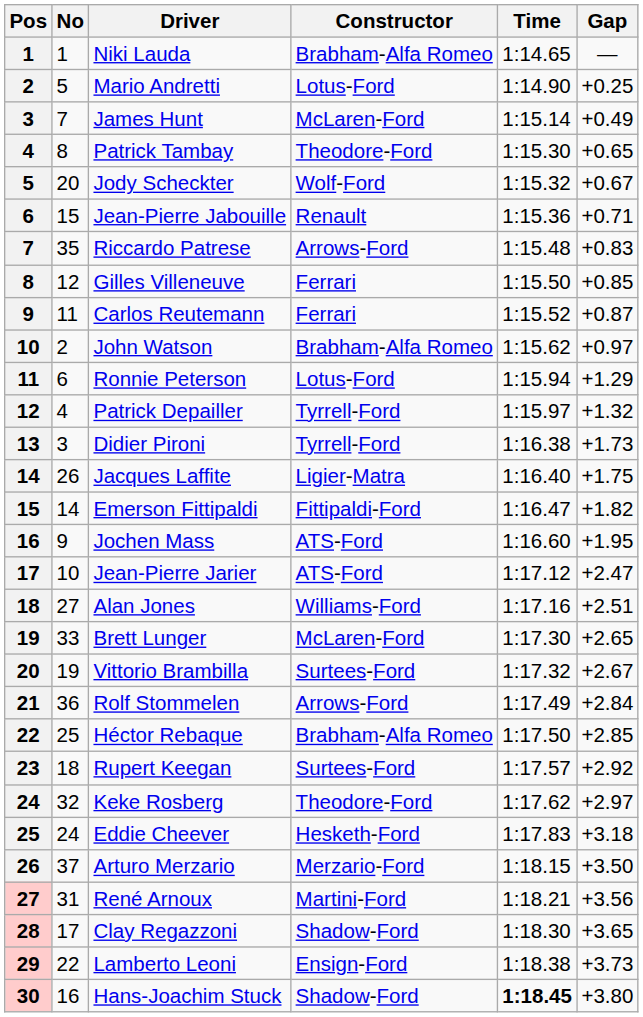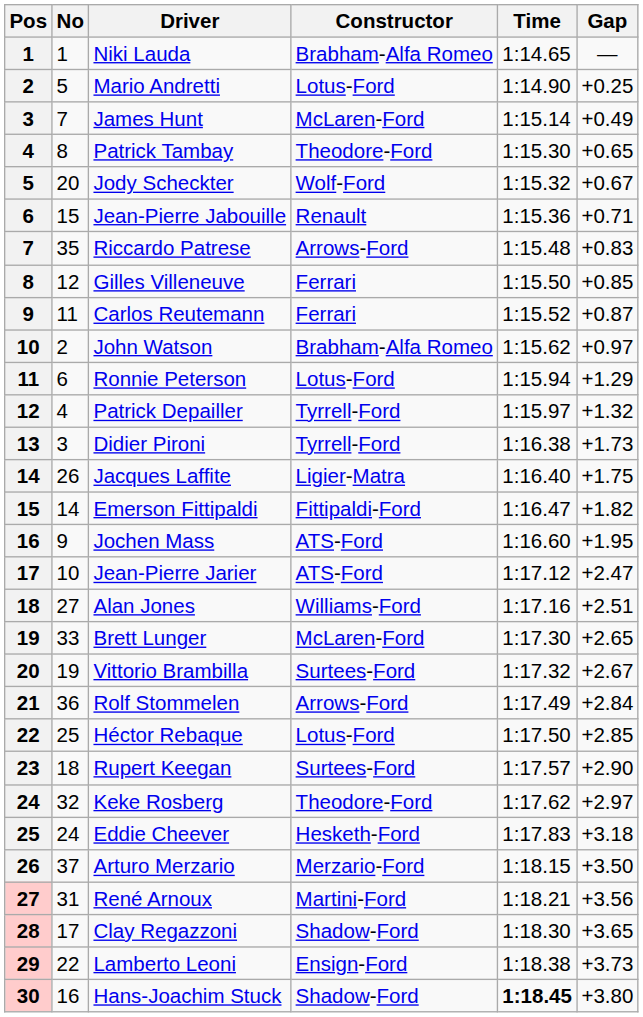Héctor Rebaque | Constructor: Brabham-Alfa Romeo -> Lotus-Ford
Rupert Keegan | Gap: +2.92 -> +2.90
